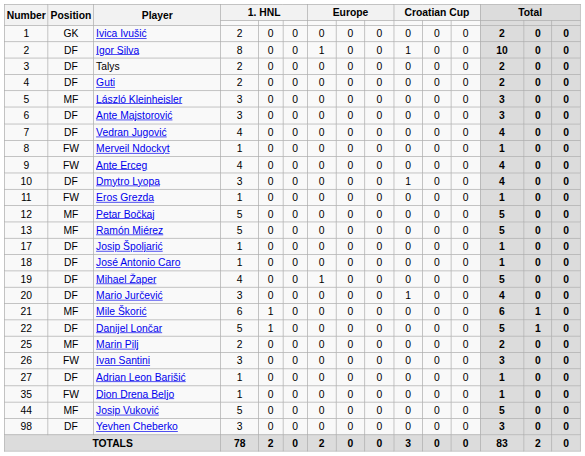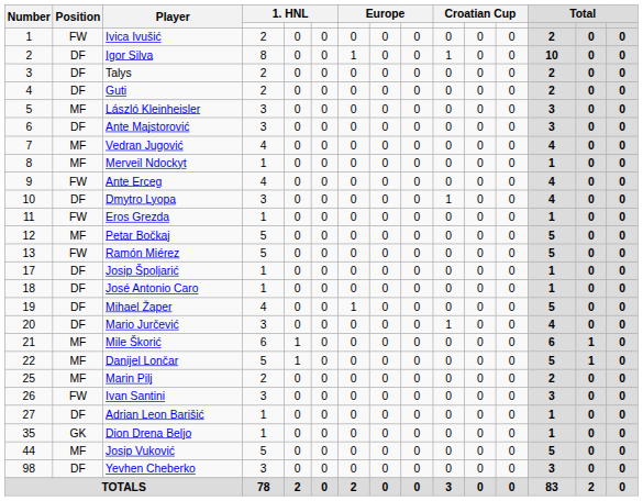Ivica Ivušić | Position: GK -> FW
Vedran Jugović | Position: DF -> MF
Merveil Ndockyt | Position: FW -> MF
Ramón Miérez | Position: MF -> FW
Danijel Lončar | Position: DF -> MF
Dion Drena Beljo | Position: FW -> GK
